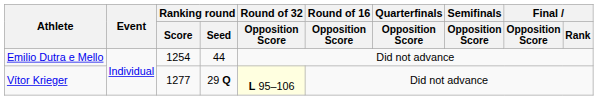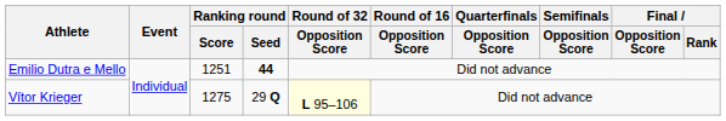Emilio Dutra e Mello | Ranking round / Score: 1254 -> 1251
Emilio Dutra e Mello | Ranking round / Seed: normal -> bold
Vítor Krieger | Ranking round / Score: 1277 -> 1275
